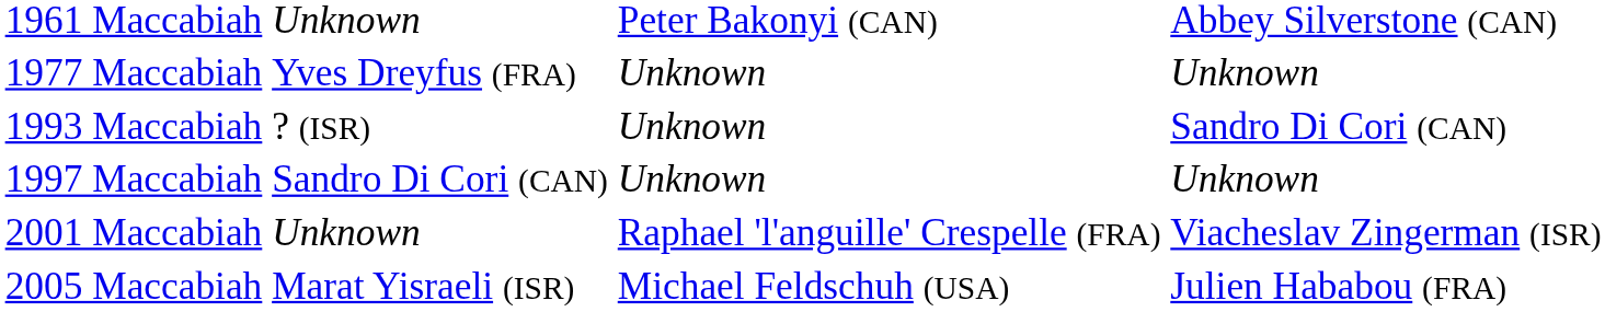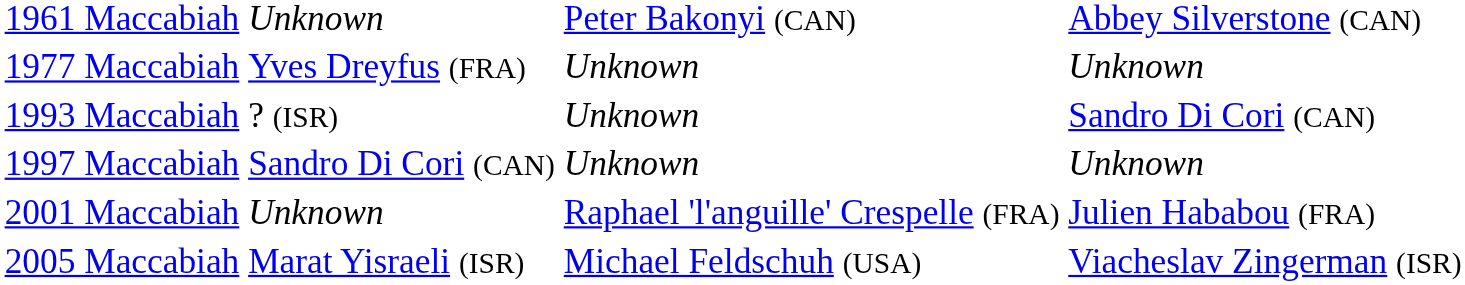2001 Maccabiah | column 4: Viacheslav Zingerman (ISR) -> Julien Hababou (FRA)
2005 Maccabiah | column 4: Julien Hababou (FRA) -> Viacheslav Zingerman (ISR)
